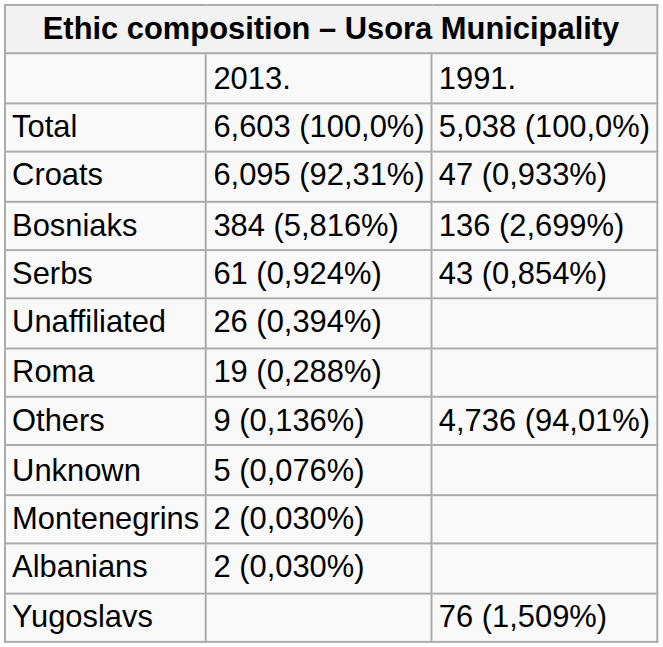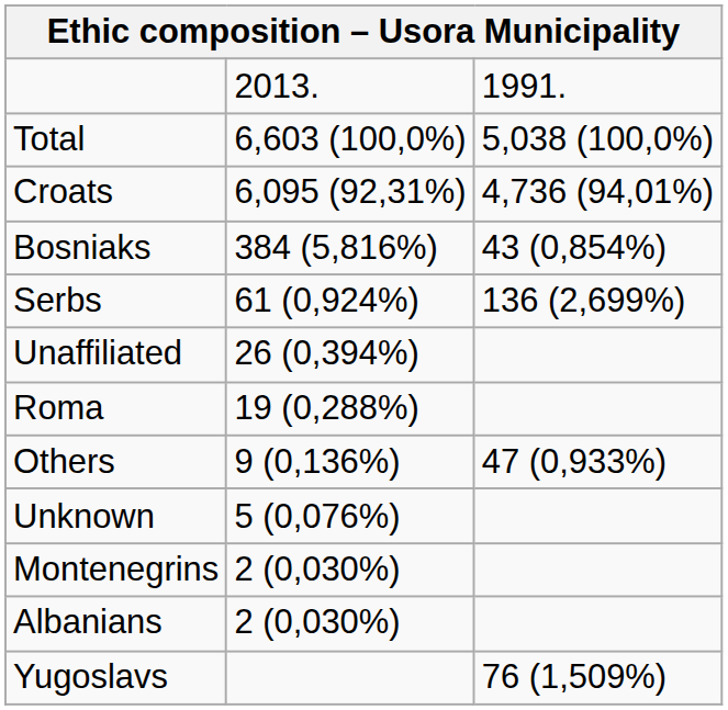Croats | column 3: 47 (0,933%) -> 4,736 (94,01%)
Bosniaks | column 3: 136 (2,699%) -> 43 (0,854%)
Serbs | column 3: 43 (0,854%) -> 136 (2,699%)
Others | column 3: 4,736 (94,01%) -> 47 (0,933%)
